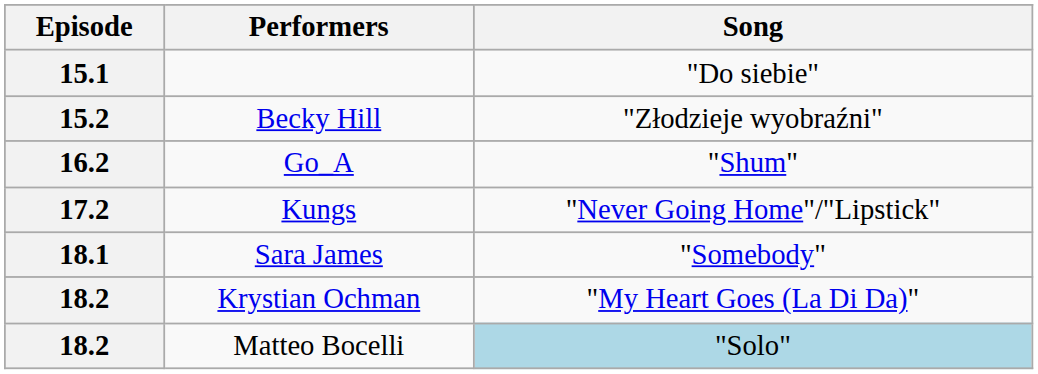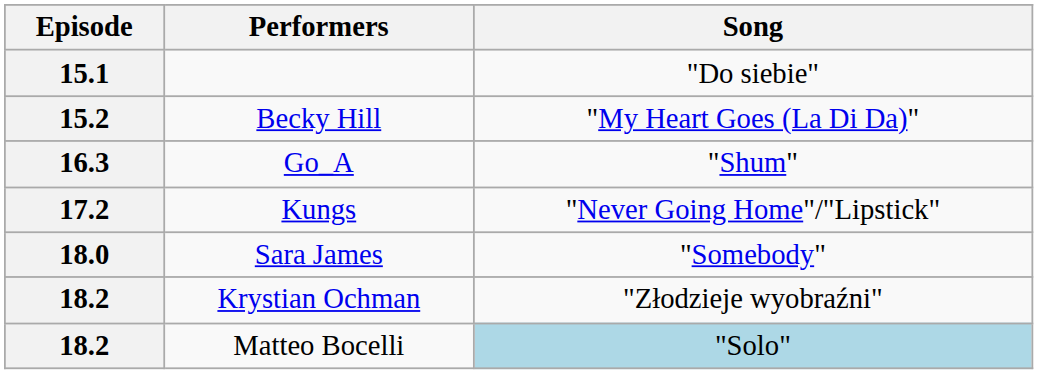Becky Hill | Song: "Złodzieje wyobraźni" -> "My Heart Goes (La Di Da)"
Go_A | Episode: 16.2 -> 16.3
Sara James | Episode: 18.1 -> 18.0
Krystian Ochman | Song: "My Heart Goes (La Di Da)" -> "Złodzieje wyobraźni"
